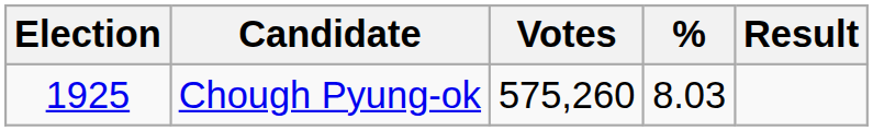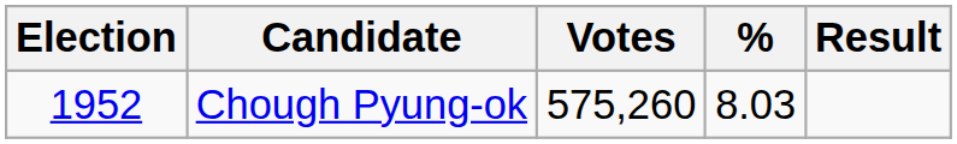Chough Pyung-ok | Election: 1925 -> 1952
